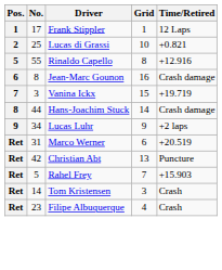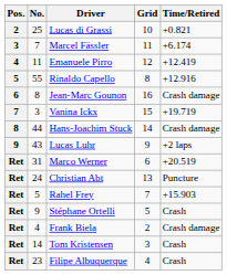- row: 1 | 17 | Frank Stippler | 1 | 12 Laps
+ row: 3 | 7 | Marcel Fässler | 11 | +6.174
+ row: 4 | 11 | Emanuele Pirro | 12 | +12.419
Lucas Luhr | No.: 34 -> 43
Christian Abt | No.: 42 -> 24
+ row: Ret | 9 | Stéphane Ortelli | 5 | Crash
+ row: Ret | 4 | Frank Biela | 2 | Crash damage
